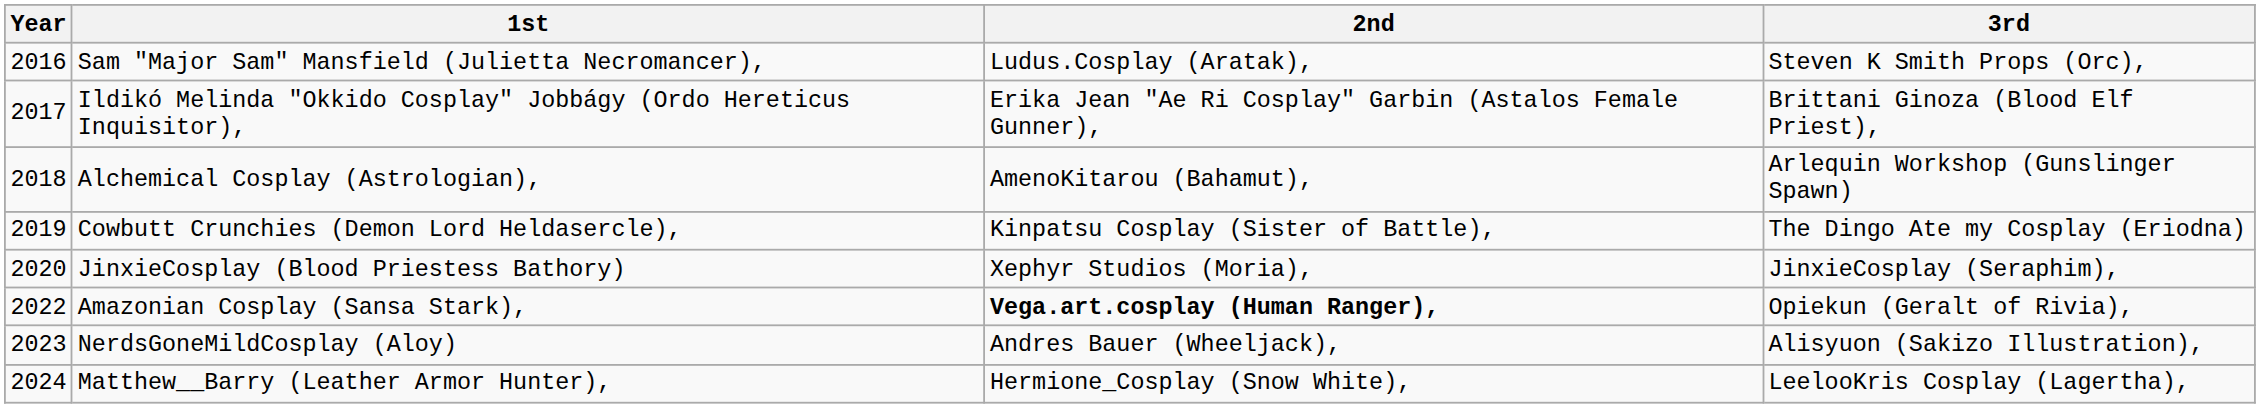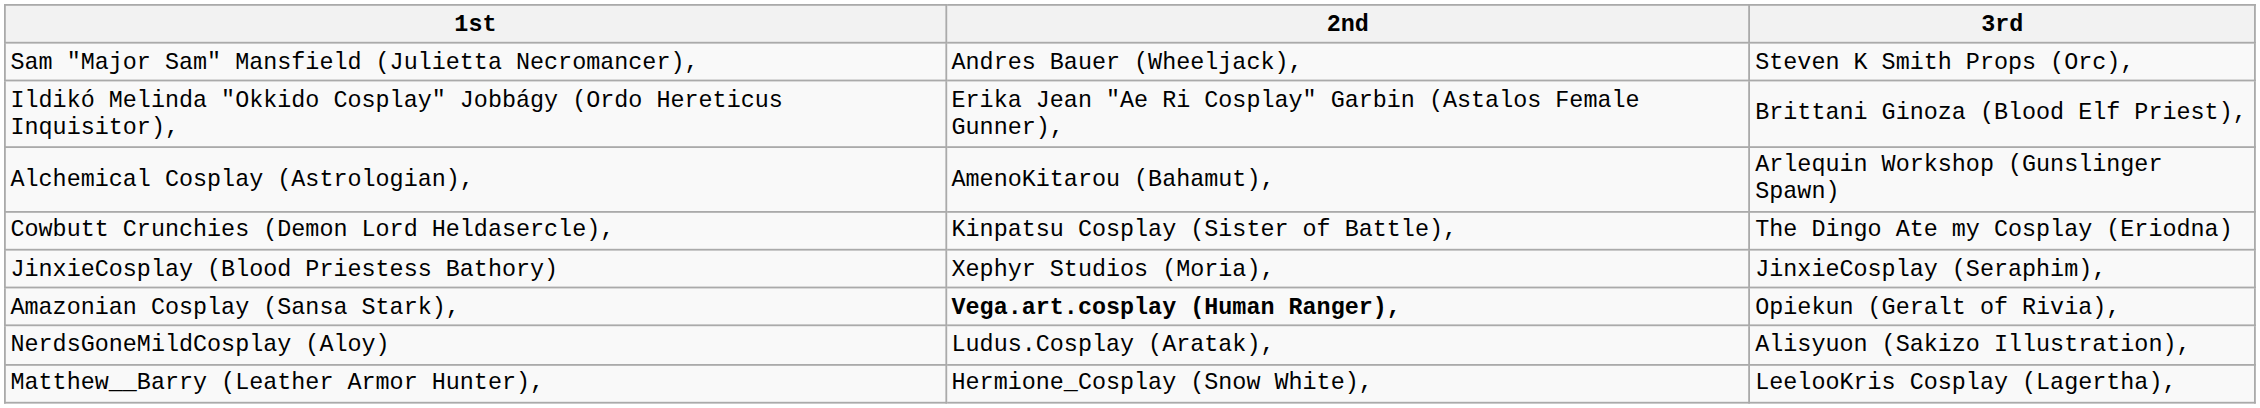- column: Year | 2016 | 2017 | 2018 | 2019 | 2020 | 2022 | 2023 | 2024
Sam "Major Sam" Mansfield (Julietta Necromancer), | 2nd: Ludus.Cosplay (Aratak), -> Andres Bauer (Wheeljack),
NerdsGoneMildCosplay (Aloy) | 2nd: Andres Bauer (Wheeljack), -> Ludus.Cosplay (Aratak),
